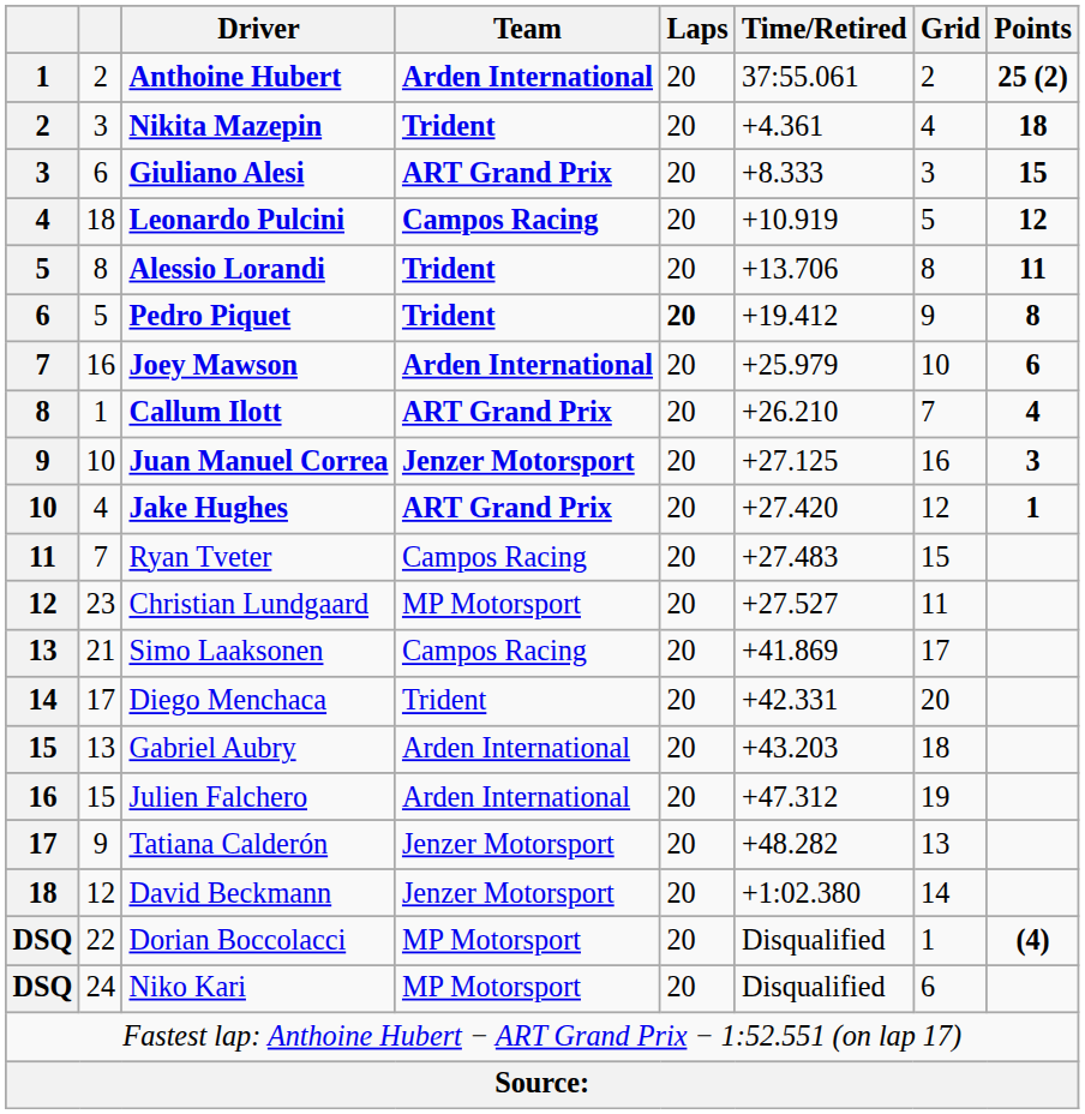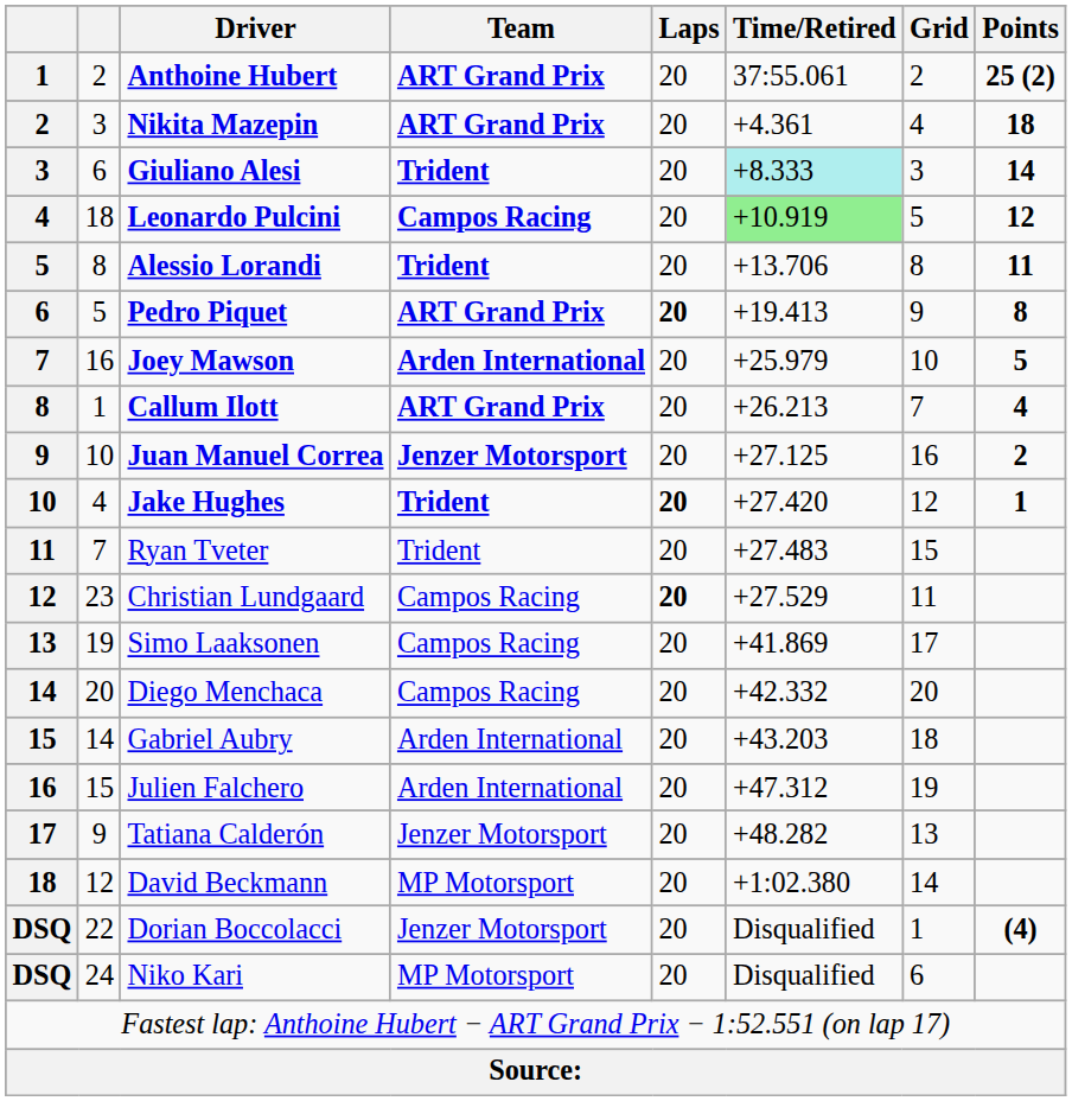Anthoine Hubert | Team: Arden International -> ART Grand Prix
Nikita Mazepin | Team: Trident -> ART Grand Prix
Giuliano Alesi | Team: ART Grand Prix -> Trident
Giuliano Alesi | Time/Retired: no background -> paleturquoise background
Giuliano Alesi | Points: 15 -> 14
Leonardo Pulcini | Time/Retired: no background -> lightgreen background
Pedro Piquet | Team: Trident -> ART Grand Prix
Pedro Piquet | Time/Retired: +19.412 -> +19.413
Joey Mawson | Points: 6 -> 5
Callum Ilott | Time/Retired: +26.210 -> +26.213
Juan Manuel Correa | Points: 3 -> 2
Jake Hughes | Team: ART Grand Prix -> Trident
Jake Hughes | Laps: normal -> bold
Ryan Tveter | Team: Campos Racing -> Trident
Christian Lundgaard | Team: MP Motorsport -> Campos Racing
Christian Lundgaard | Laps: normal -> bold
Christian Lundgaard | Time/Retired: +27.527 -> +27.529
Simo Laaksonen | column 2: 21 -> 19
Diego Menchaca | column 2: 17 -> 20
Diego Menchaca | Team: Trident -> Campos Racing
Diego Menchaca | Time/Retired: +42.331 -> +42.332
Gabriel Aubry | column 2: 13 -> 14
David Beckmann | Team: Jenzer Motorsport -> MP Motorsport
Dorian Boccolacci | Team: MP Motorsport -> Jenzer Motorsport
